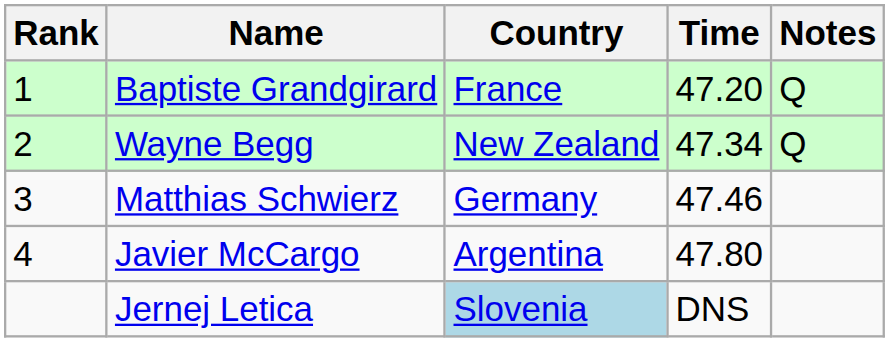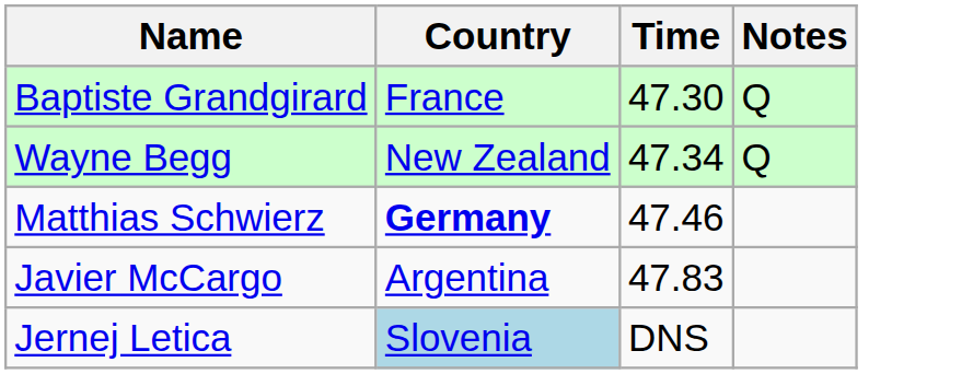- column: Rank | 1 | 2 | 3 | 4
Baptiste Grandgirard | Time: 47.20 -> 47.30
Matthias Schwierz | Country: normal -> bold
Javier McCargo | Time: 47.80 -> 47.83
